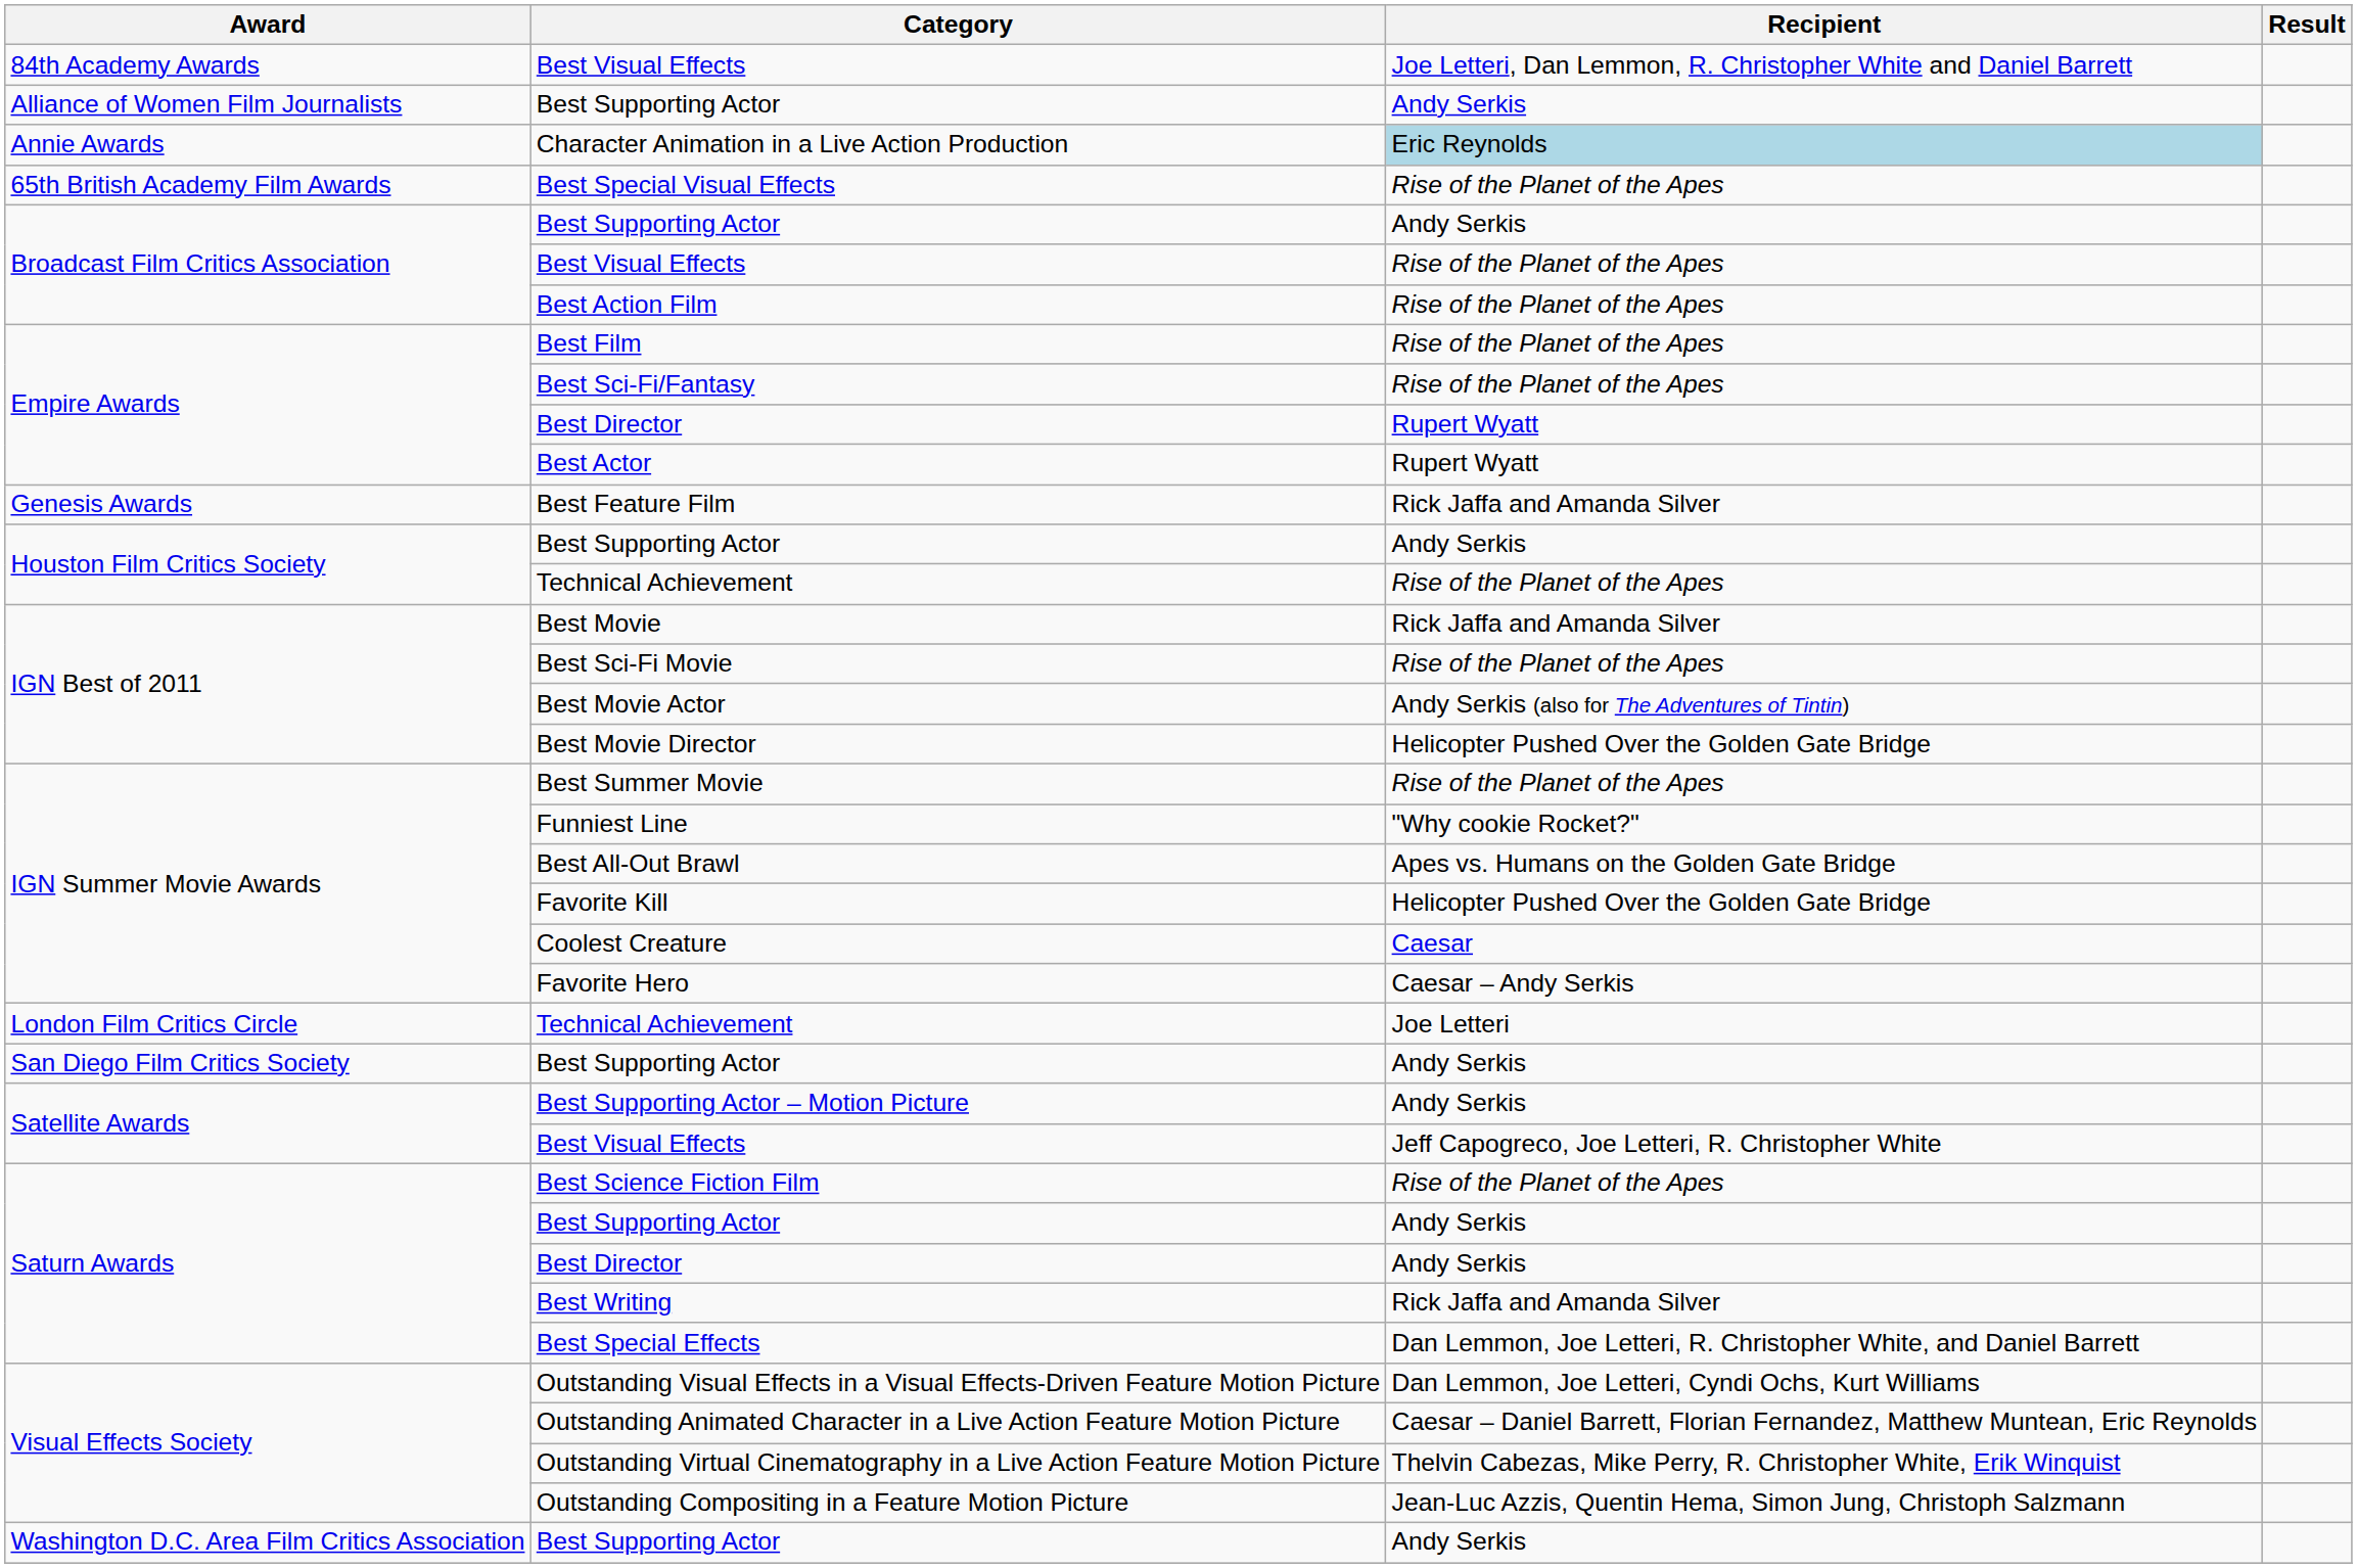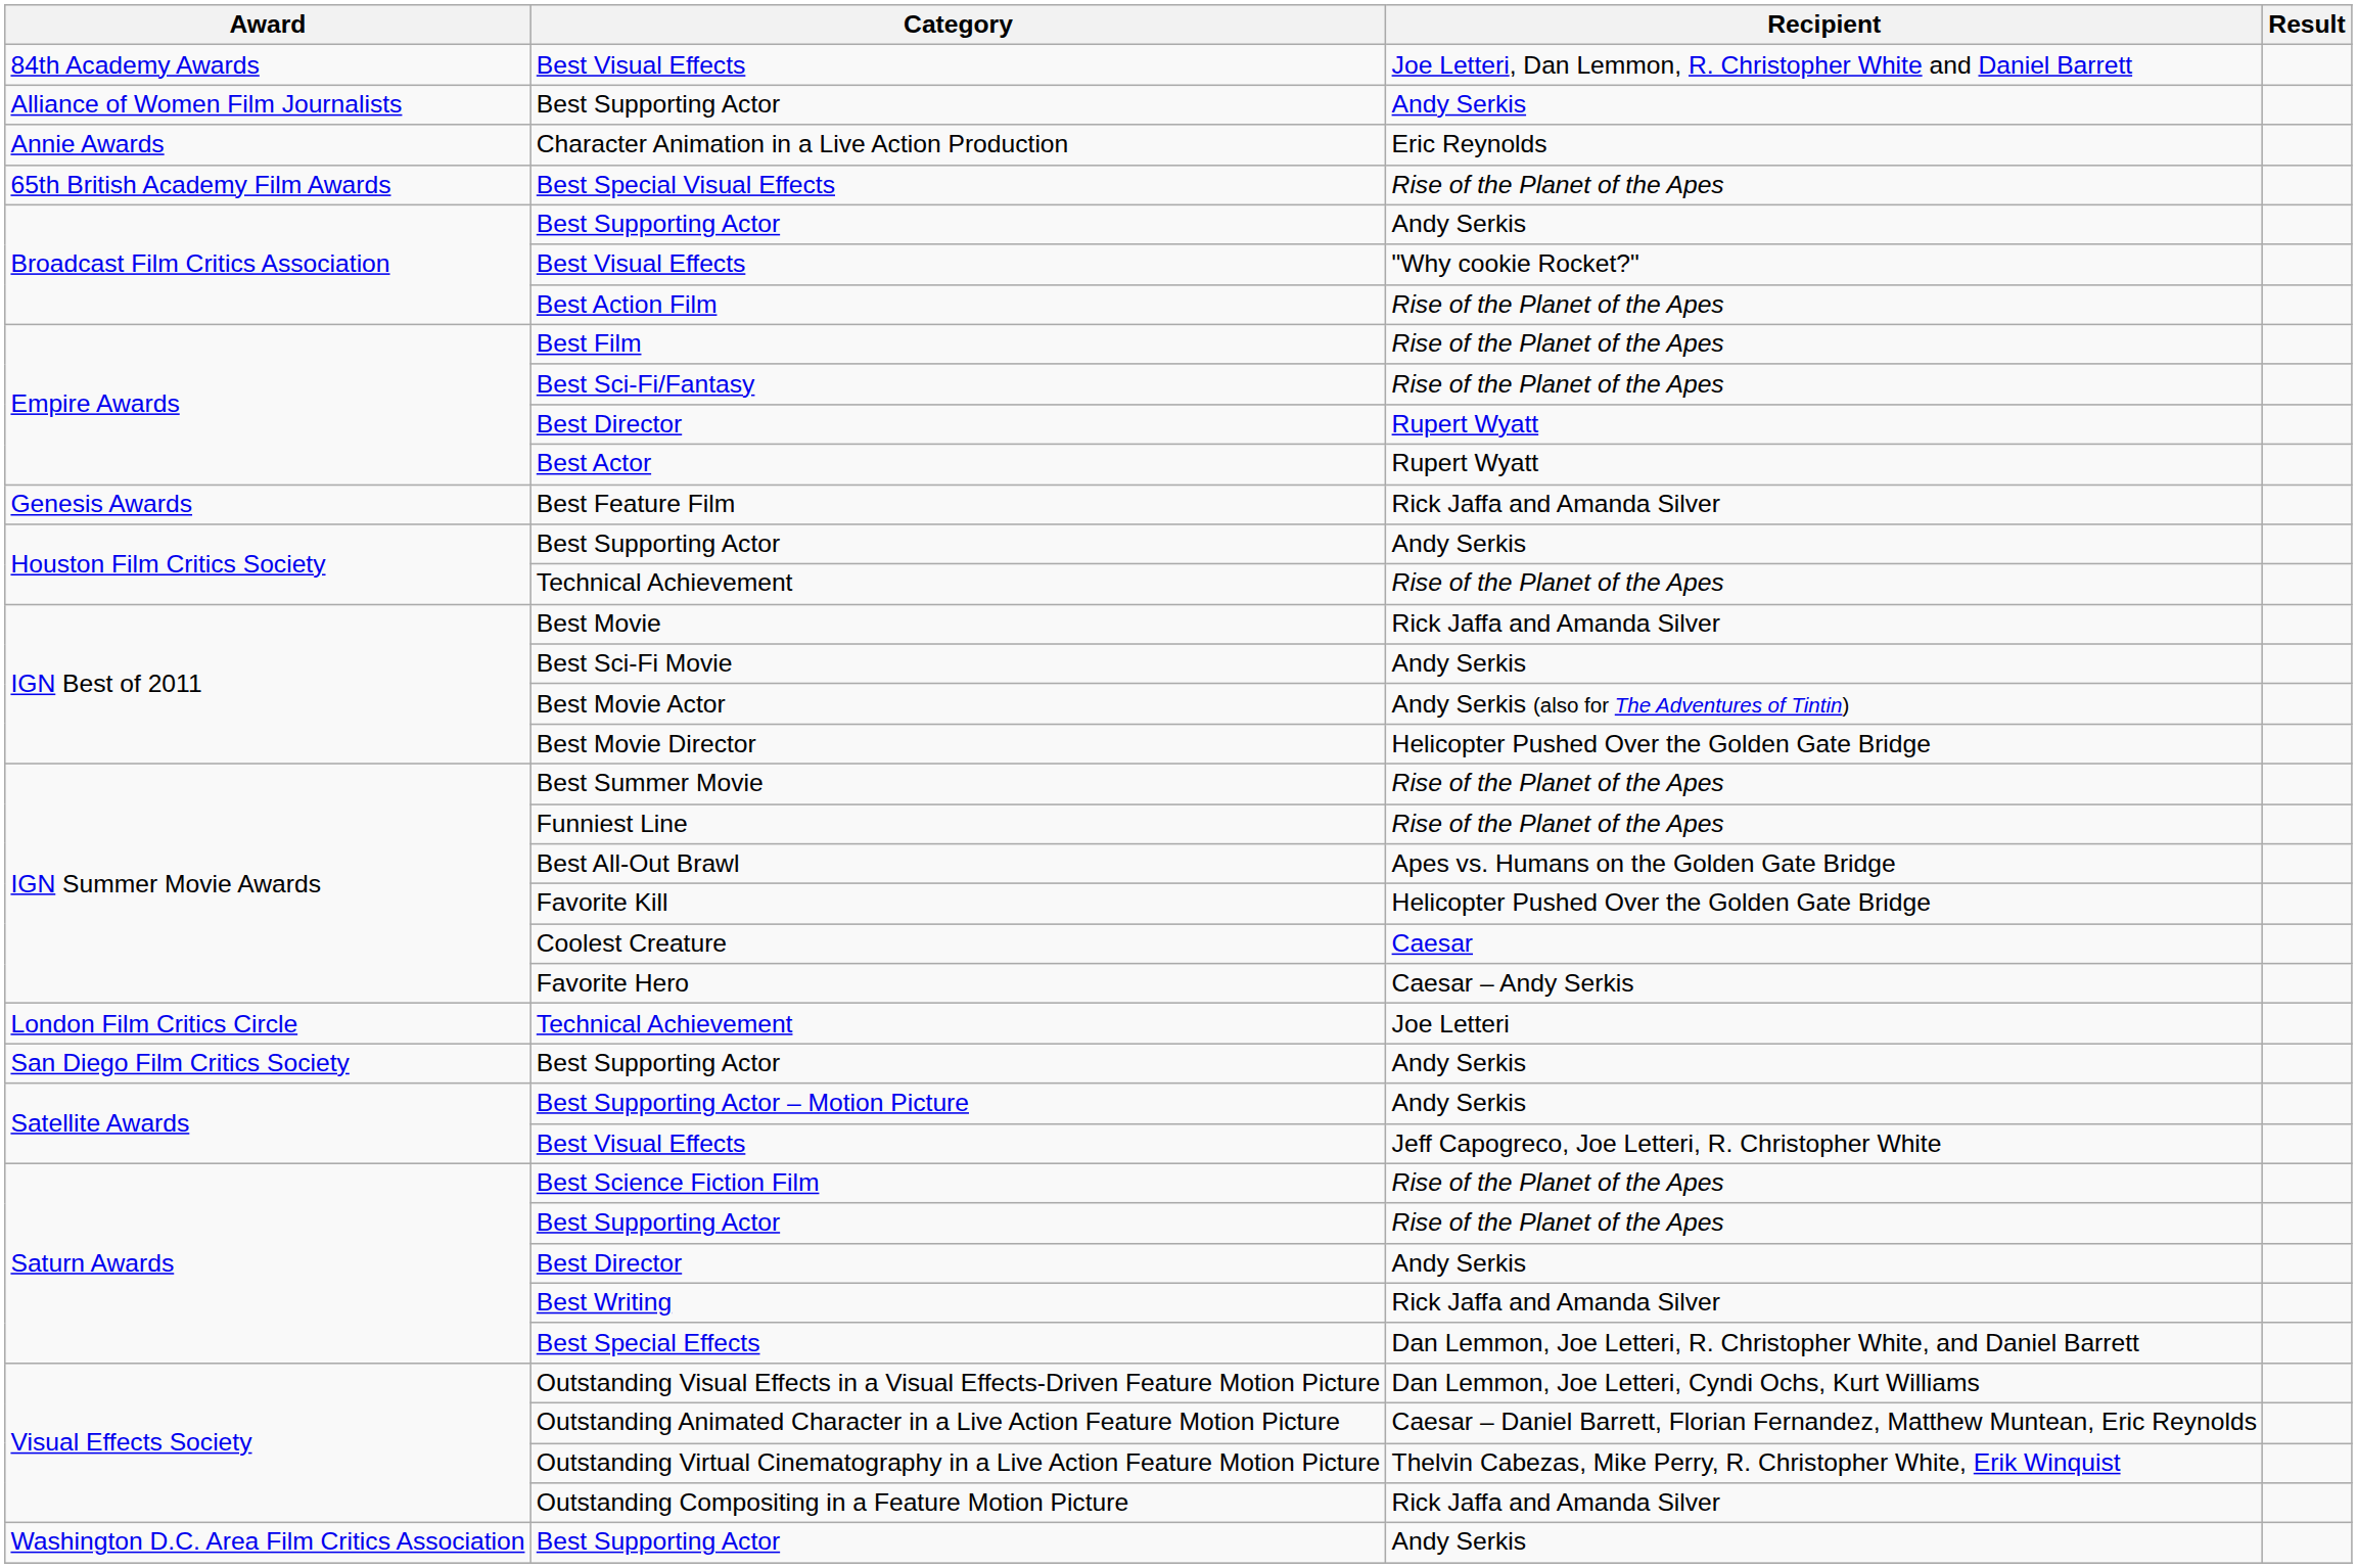Character Animation in a Live Action Production | Recipient: lightblue background -> no background
Broadcast Film Critics Association / Best Visual Effects | Recipient: Rise of the Planet of the Apes -> "Why cookie Rocket?"
Best Sci-Fi Movie | Recipient: Rise of the Planet of the Apes -> Andy Serkis
Funniest Line | Recipient: "Why cookie Rocket?" -> Rise of the Planet of the Apes
Saturn Awards / Best Supporting Actor | Recipient: Andy Serkis -> Rise of the Planet of the Apes
Outstanding Compositing in a Feature Motion Picture | Recipient: Jean-Luc Azzis, Quentin Hema, Simon Jung, Christoph Salzmann -> Rick Jaffa and Amanda Silver
